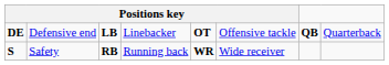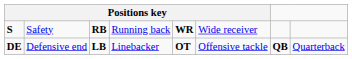rows swapped: DE <-> S
